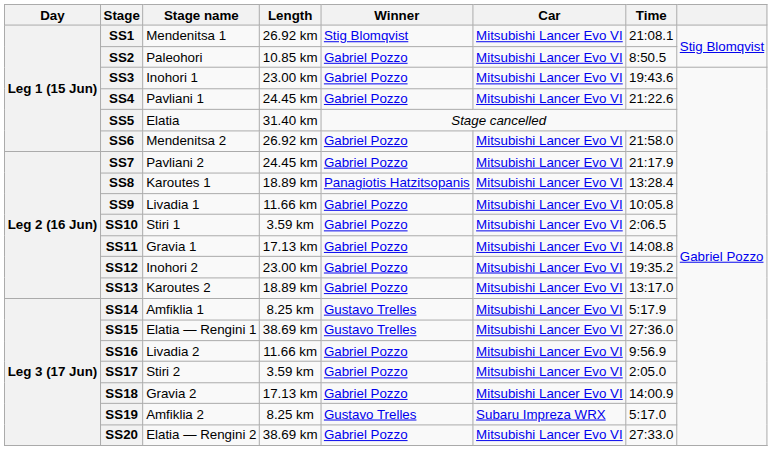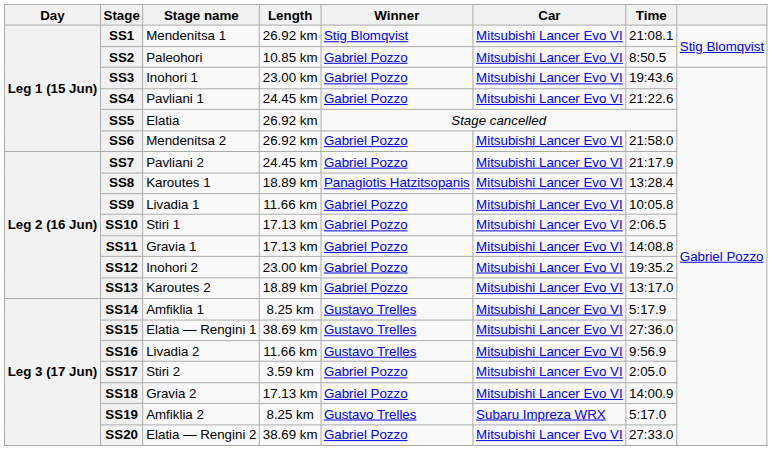SS5 | Length: 31.40 km -> 26.92 km
SS10 | Length: 3.59 km -> 17.13 km
SS16 | Winner: Gabriel Pozzo -> Gustavo Trelles
